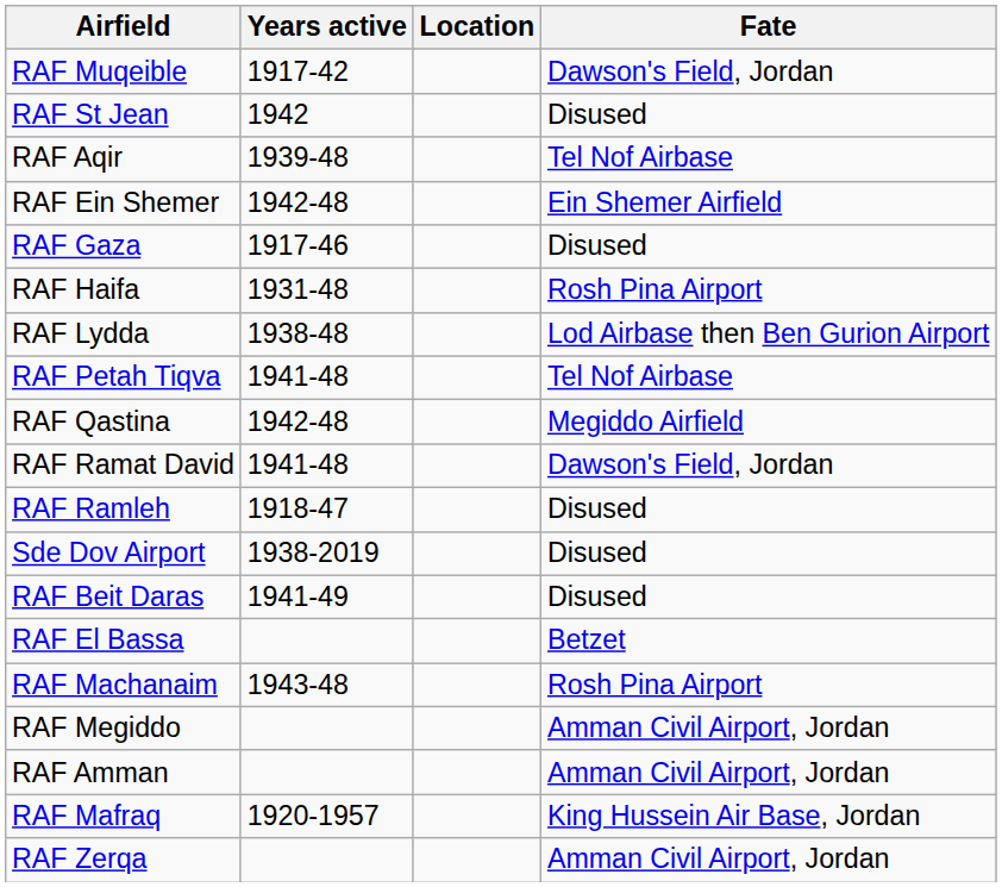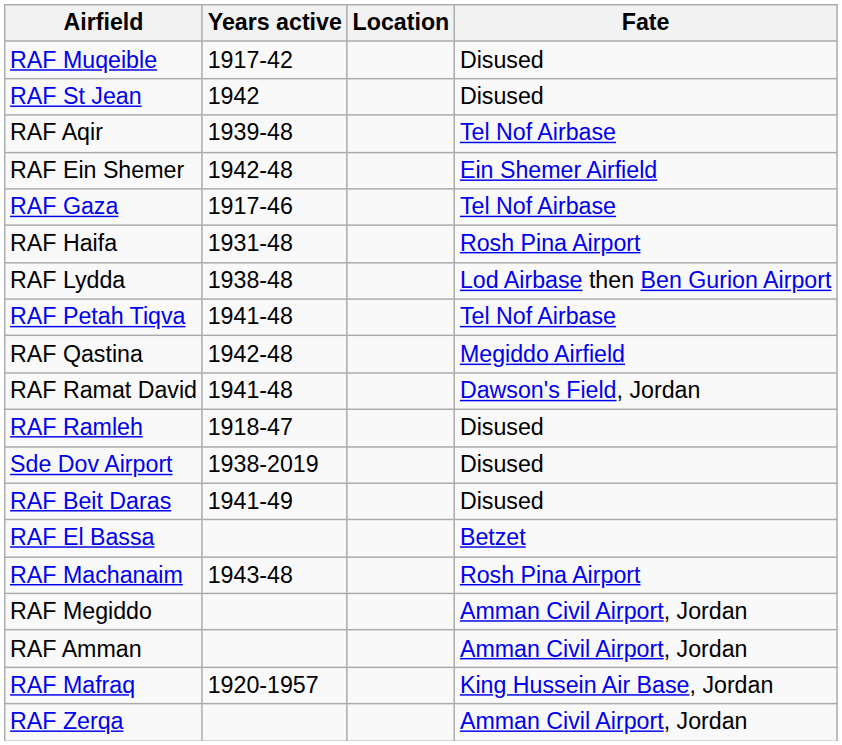RAF Muqeible | Fate: Dawson's Field, Jordan -> Disused
RAF Gaza | Fate: Disused -> Tel Nof Airbase
